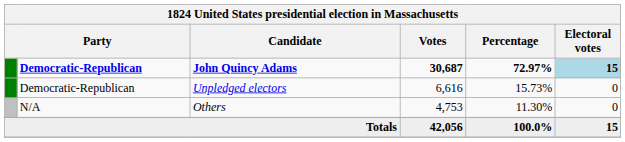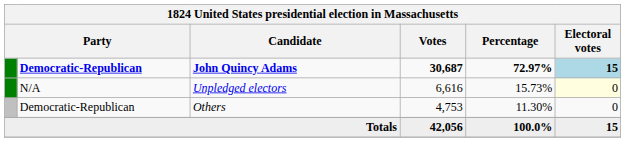Unpledged electors | column 2: Democratic-Republican -> N/A
Unpledged electors | Electoral votes: no background -> lightyellow background
Others | column 2: N/A -> Democratic-Republican
